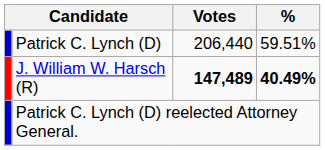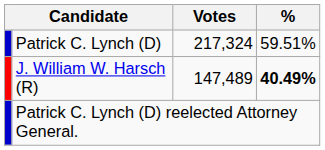Patrick C. Lynch (D) | Votes: 206,440 -> 217,324
J. William W. Harsch (R) | Votes: bold -> normal
